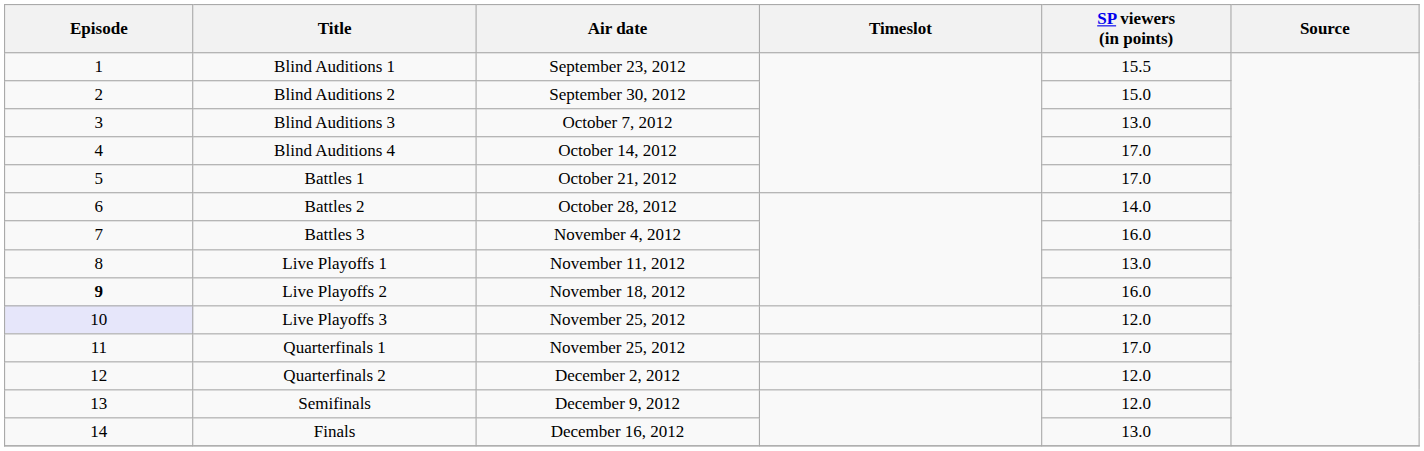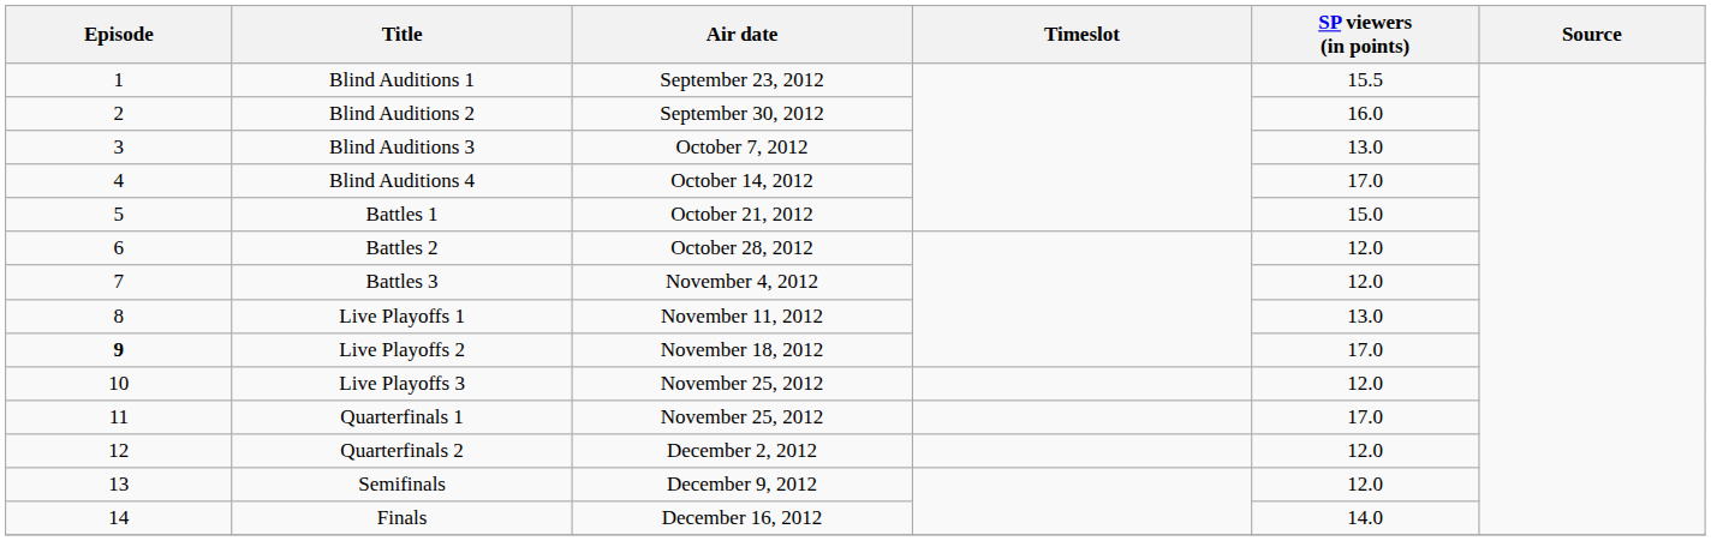Blind Auditions 2 | SP viewers (in points): 15.0 -> 16.0
Battles 1 | SP viewers (in points): 17.0 -> 15.0
Battles 2 | SP viewers (in points): 14.0 -> 12.0
Battles 3 | SP viewers (in points): 16.0 -> 12.0
Live Playoffs 2 | SP viewers (in points): 16.0 -> 17.0
Live Playoffs 3 | Episode: lavender background -> no background
Finals | SP viewers (in points): 13.0 -> 14.0
